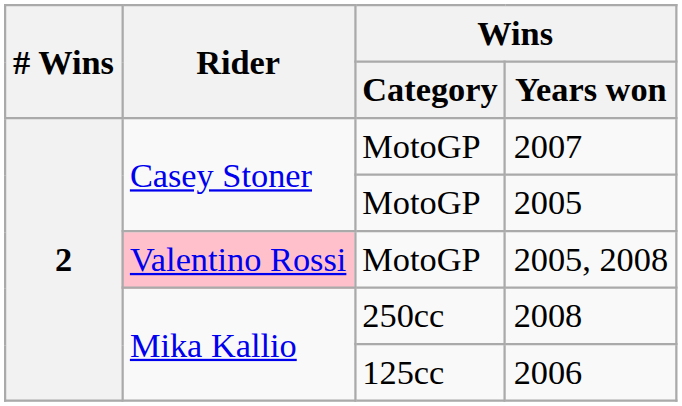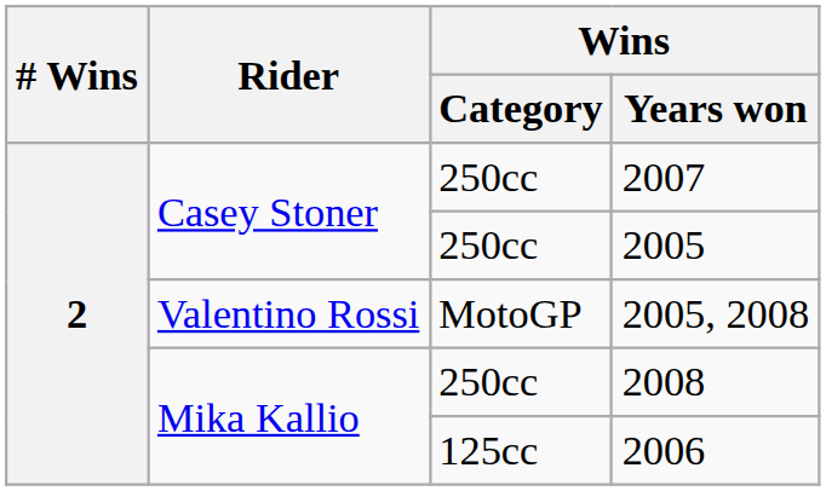2007 | Wins / Category: MotoGP -> 250cc
2005 | Wins / Category: MotoGP -> 250cc
2005, 2008 | Rider: pink background -> no background
